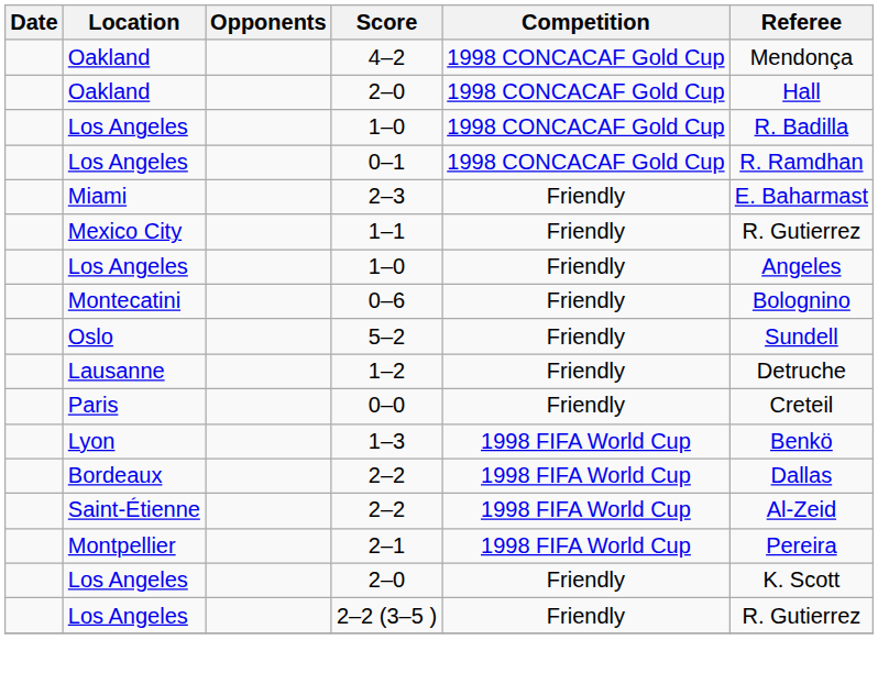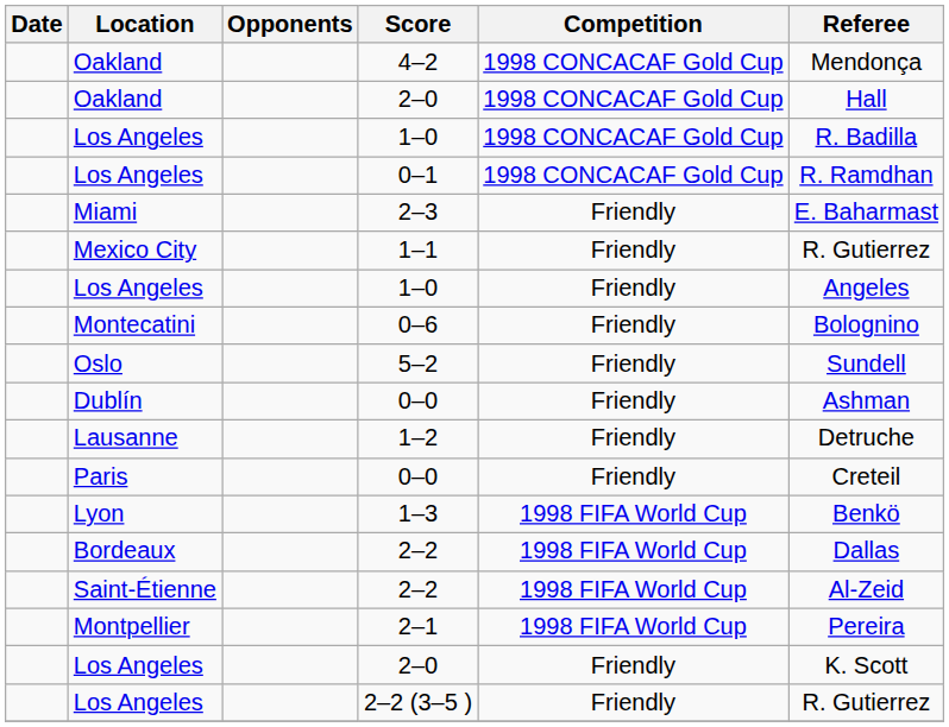+ row: Dublín | 0–0 | Friendly | Ashman
